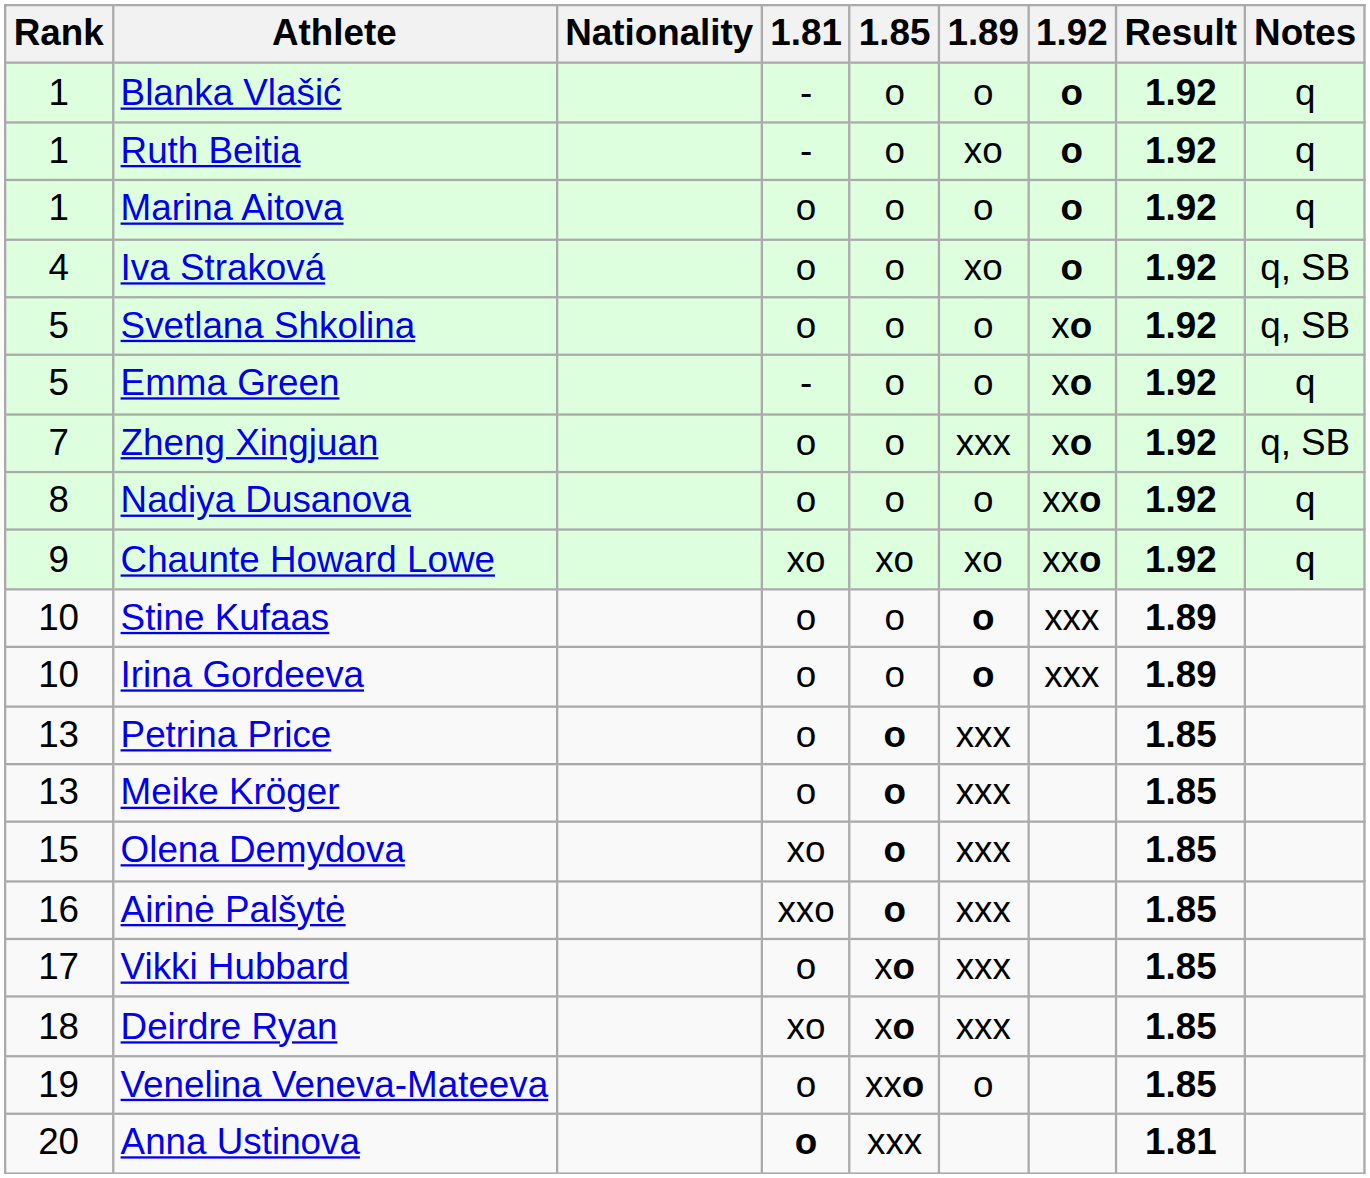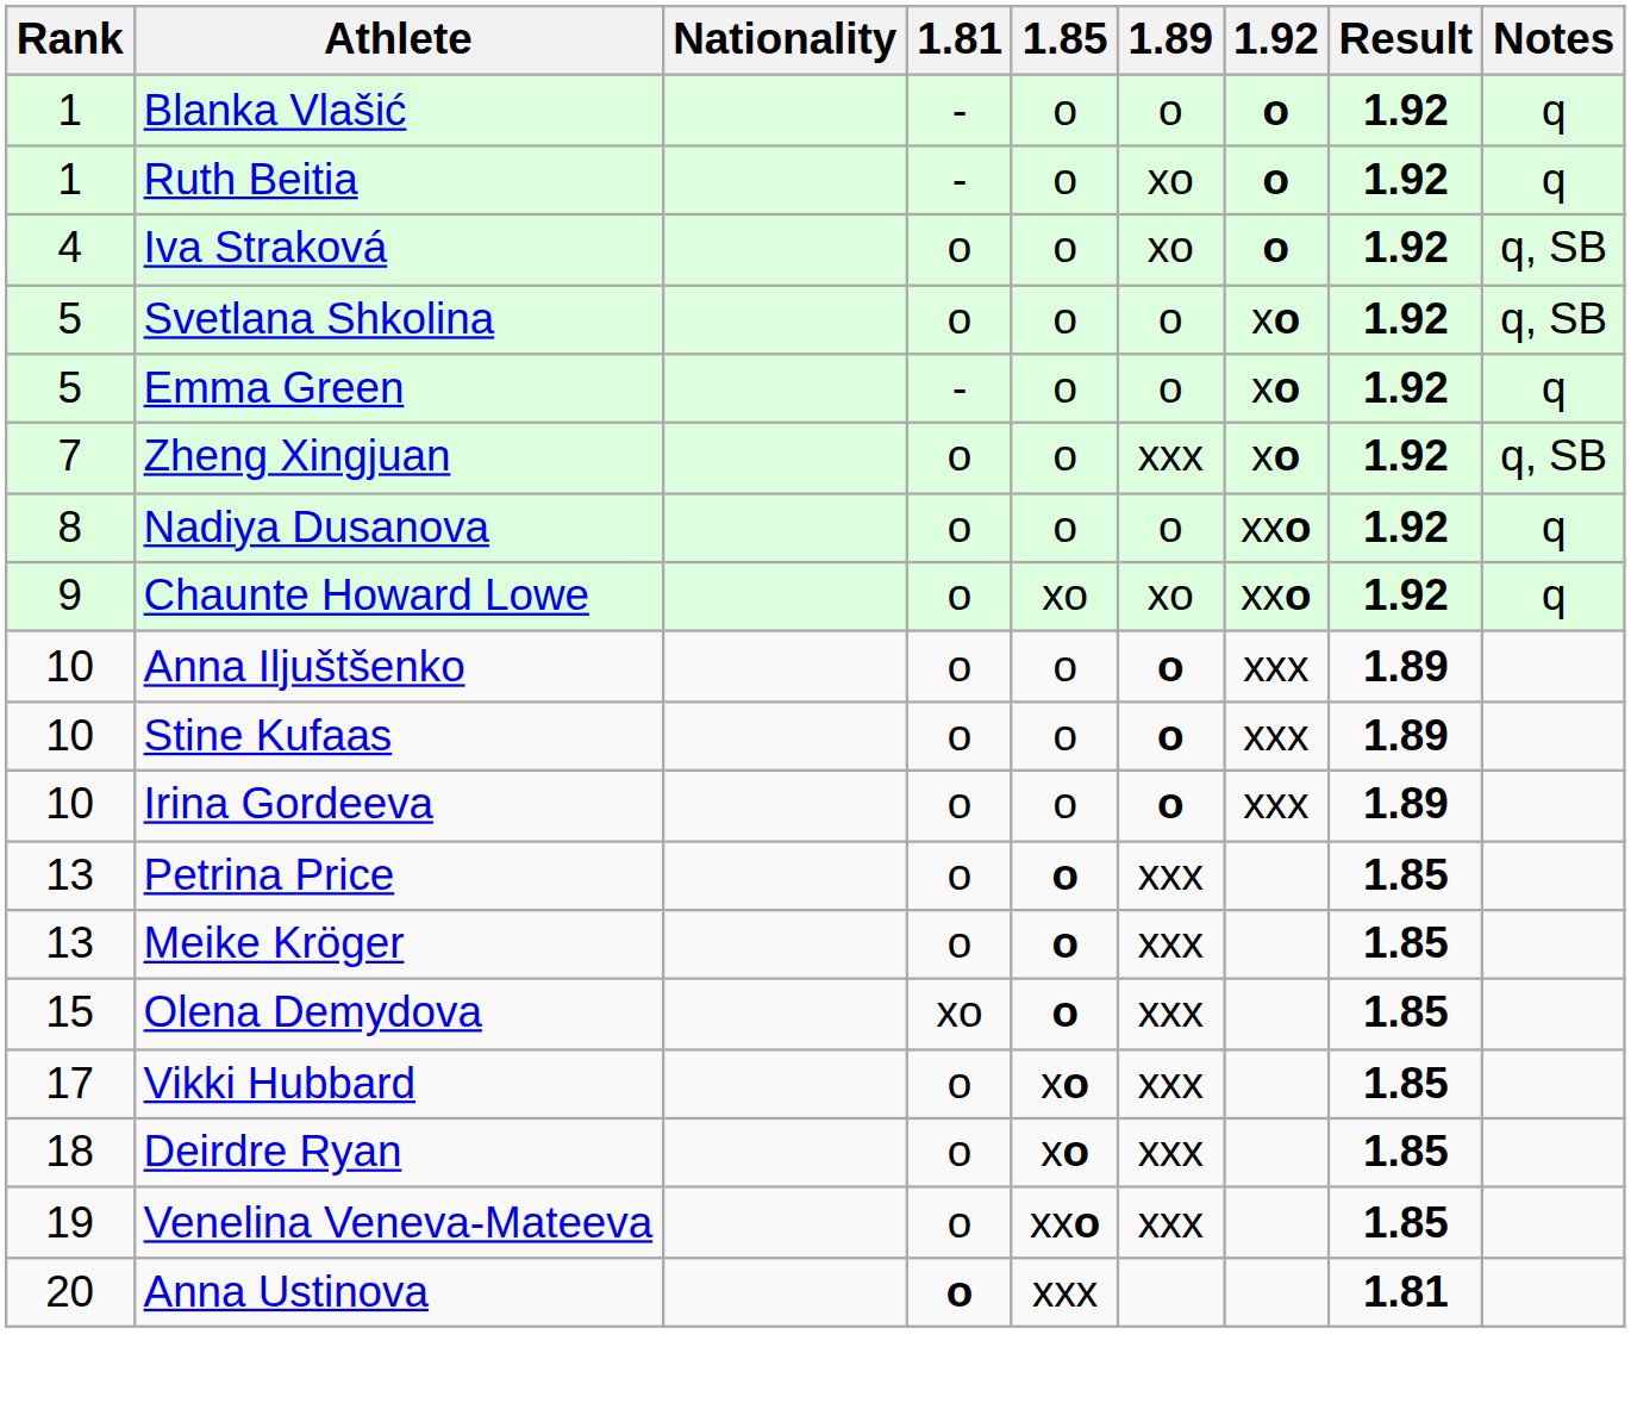- row: 1 | Marina Aitova | o | o | o | o | 1.92 | q
Chaunte Howard Lowe | 1.81: xo -> o
+ row: 10 | Anna Iljuštšenko | o | o | o | xxx | 1.89
- row: 16 | Airinė Palšytė | xxo | o | xxx | 1.85
Deirdre Ryan | 1.81: xo -> o
Venelina Veneva-Mateeva | 1.89: o -> xxx
